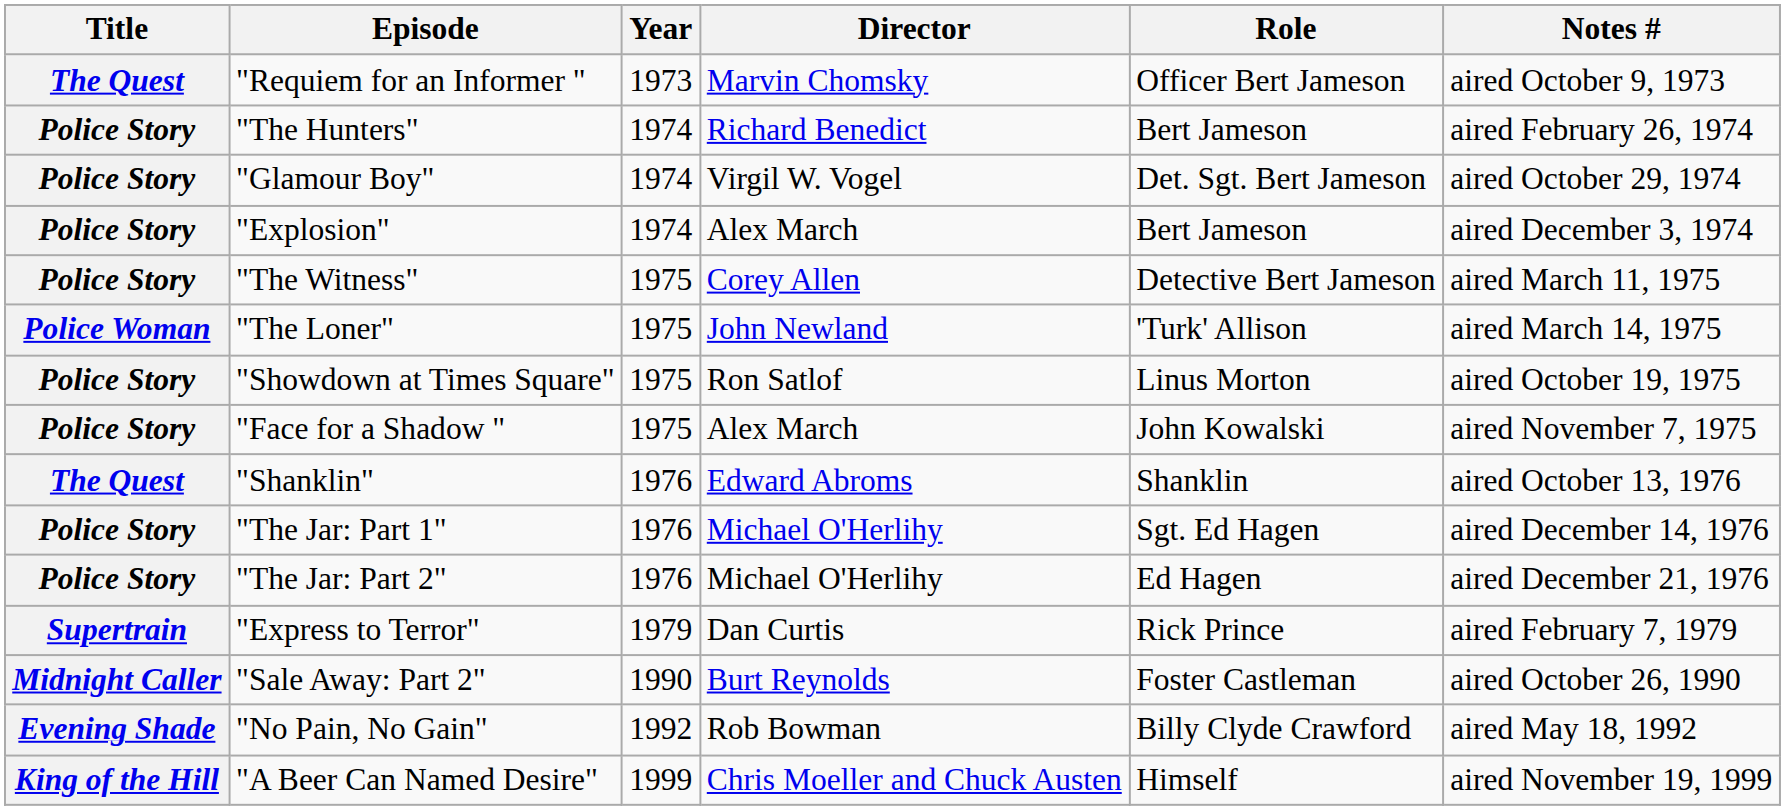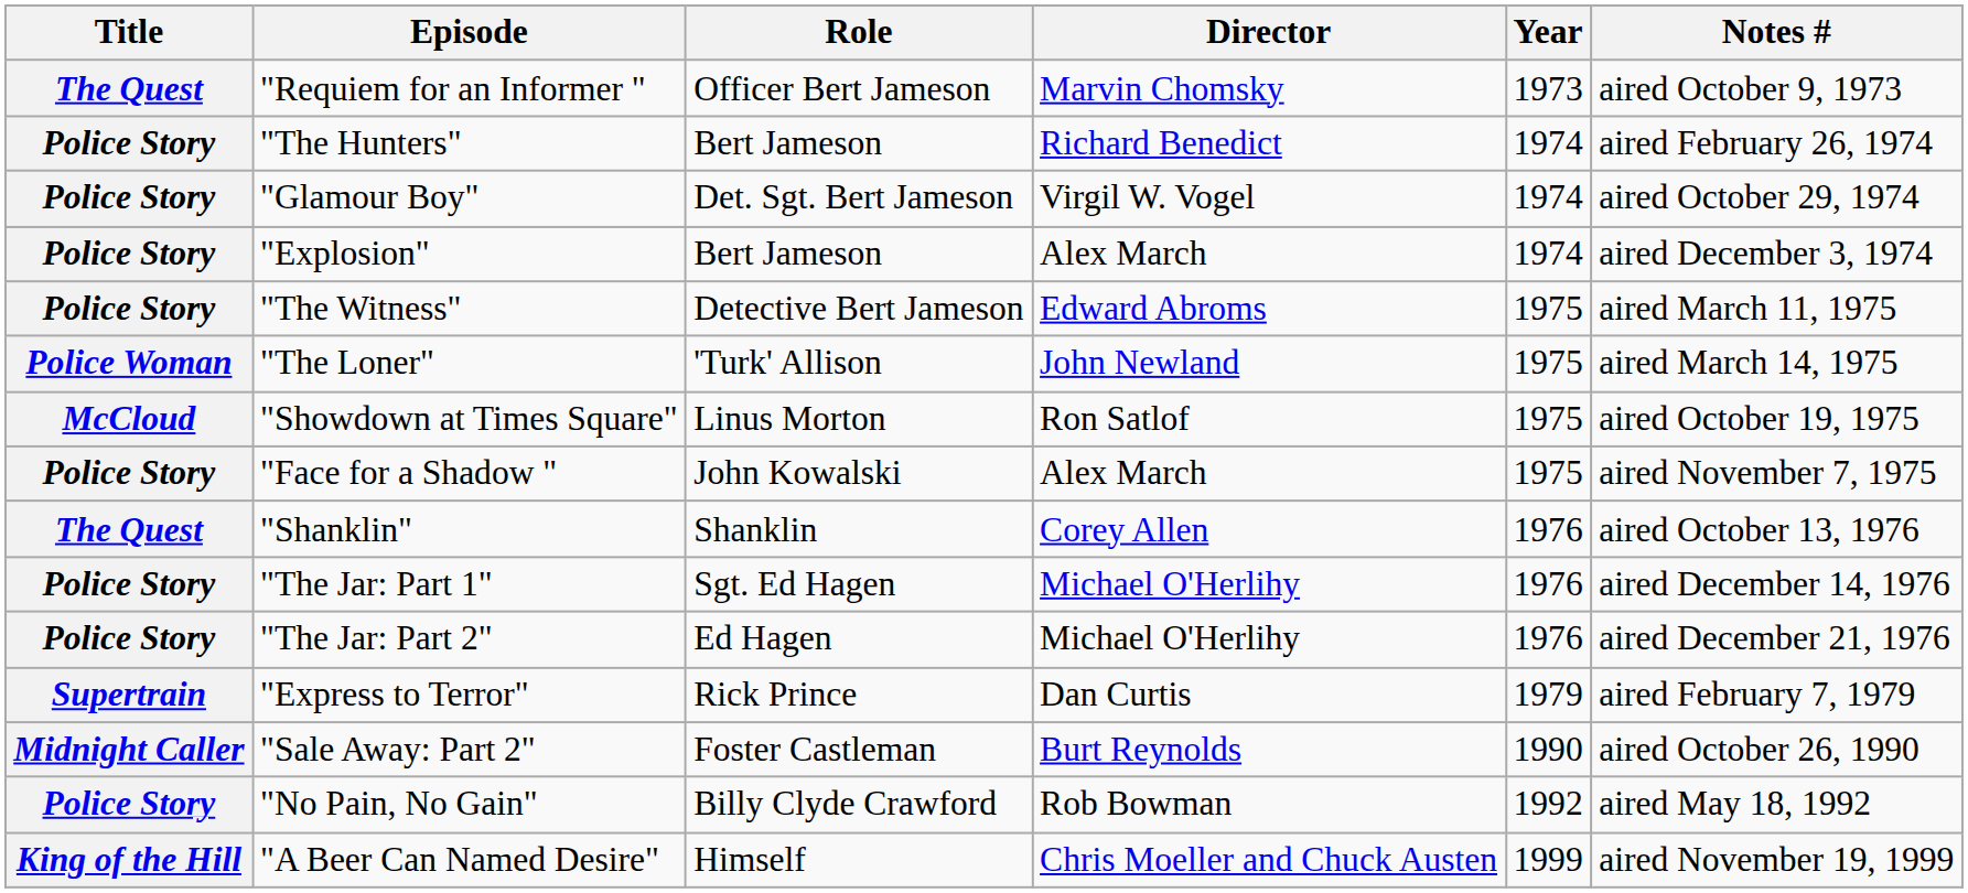columns swapped: Role <-> Year
"The Witness" | Director: Corey Allen -> Edward Abroms
"Showdown at Times Square" | Title: Police Story -> McCloud
"Shanklin" | Director: Edward Abroms -> Corey Allen
"No Pain, No Gain" | Title: Evening Shade -> Police Story
